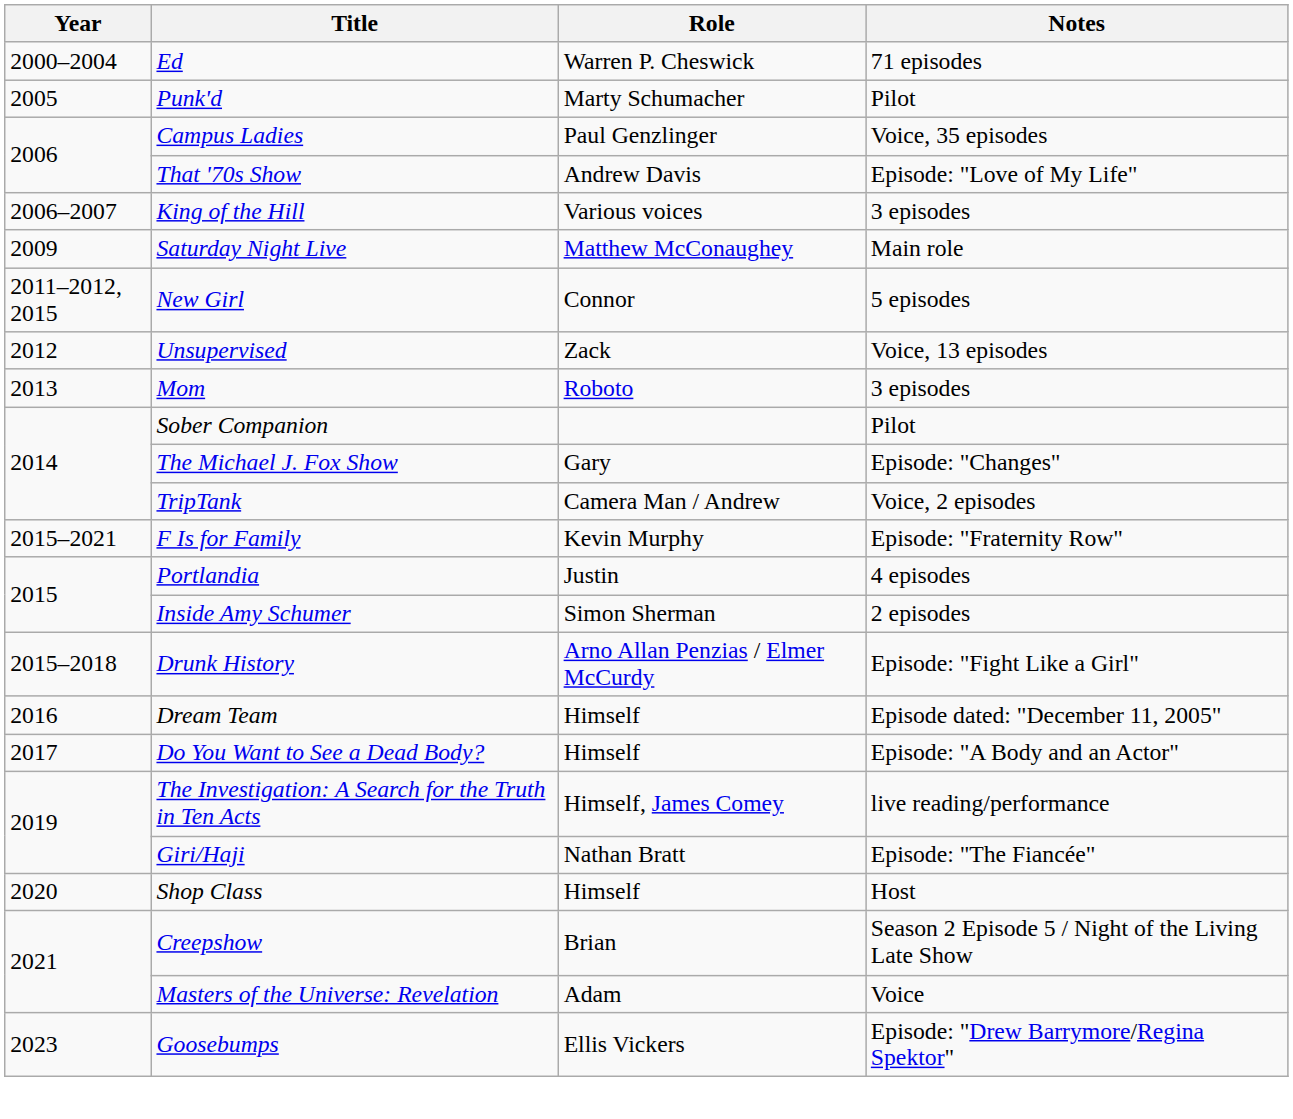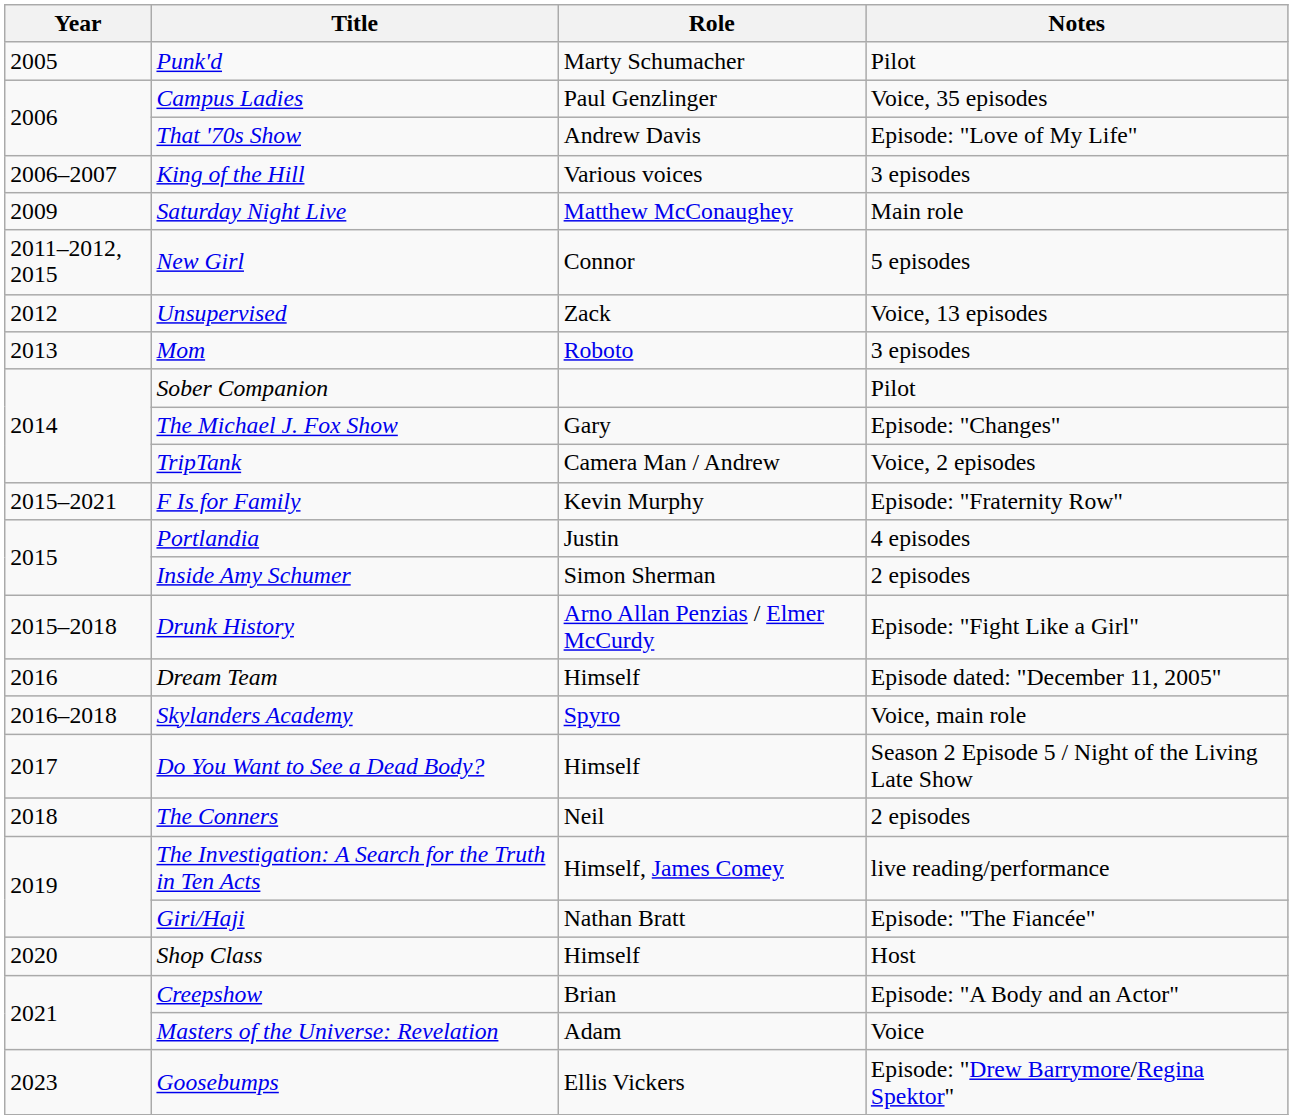- row: 2000–2004 | Ed | Warren P. Cheswick | 71 episodes
+ row: 2016–2018 | Skylanders Academy | Spyro | Voice, main role
Do You Want to See a Dead Body? | Notes: Episode: "A Body and an Actor" -> Season 2 Episode 5 / Night of the Living Late Show
+ row: 2018 | The Conners | Neil | 2 episodes
Creepshow | Notes: Season 2 Episode 5 / Night of the Living Late Show -> Episode: "A Body and an Actor"
